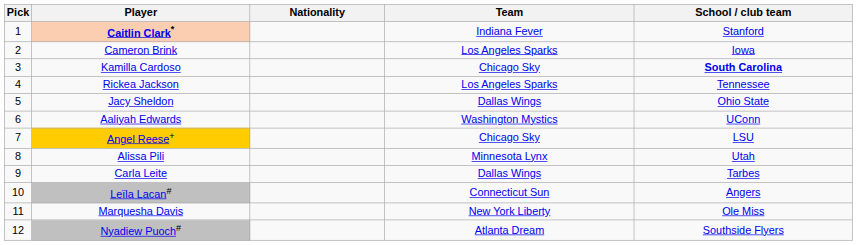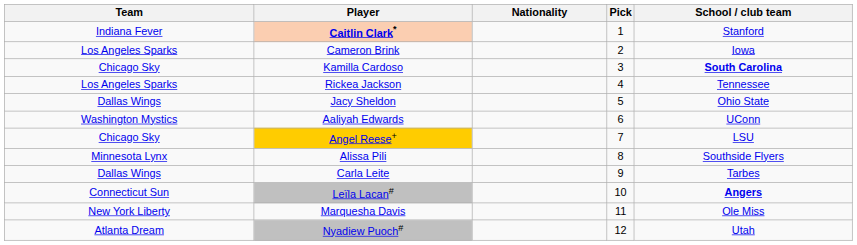columns swapped: Pick <-> Team
Alissa Pili | School / club team: Utah -> Southside Flyers
Leïla Lacan# | School / club team: normal -> bold
Nyadiew Puoch# | School / club team: Southside Flyers -> Utah
